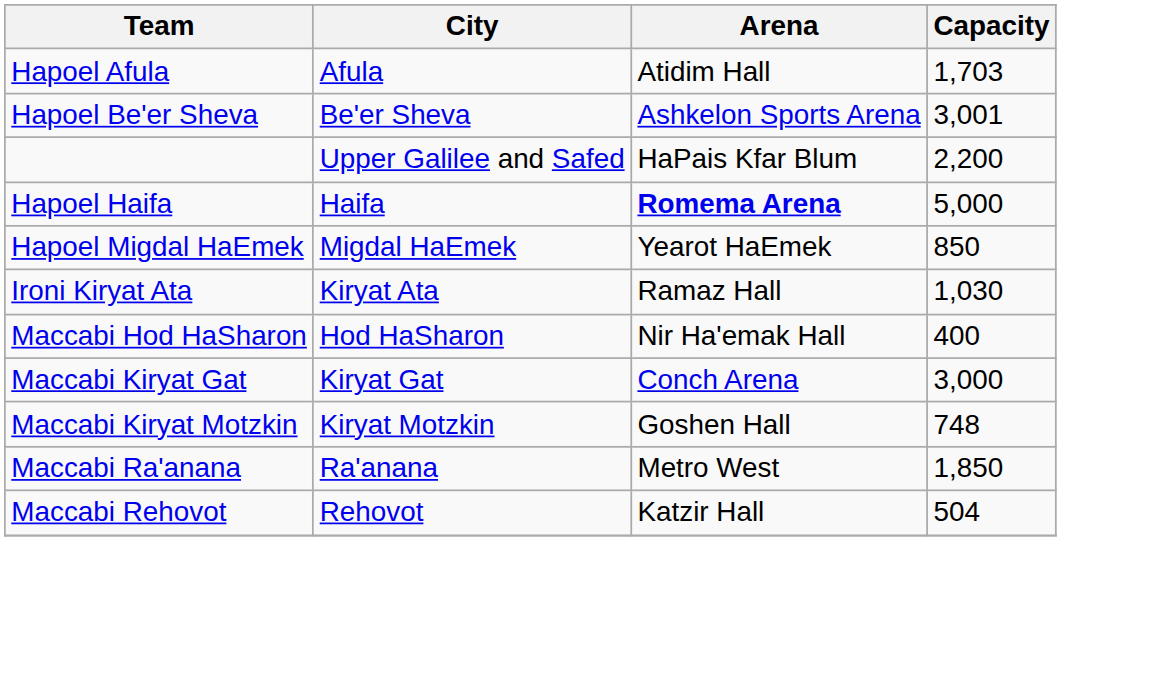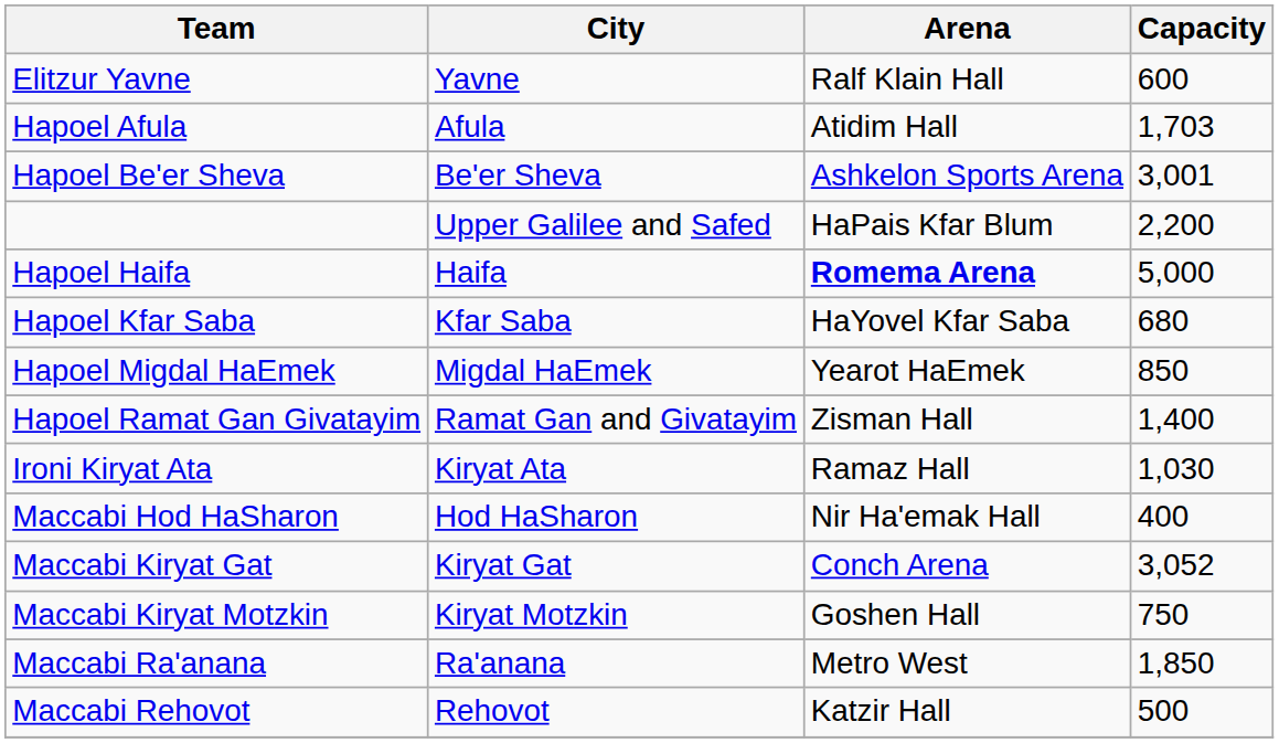+ row: Elitzur Yavne | Yavne | Ralf Klain Hall | 600
+ row: Hapoel Kfar Saba | Kfar Saba | HaYovel Kfar Saba | 680
+ row: Hapoel Ramat Gan Givatayim | Ramat Gan and Givatayim | Zisman Hall | 1,400
Maccabi Kiryat Gat | Capacity: 3,000 -> 3,052
Maccabi Kiryat Motzkin | Capacity: 748 -> 750
Maccabi Rehovot | Capacity: 504 -> 500
